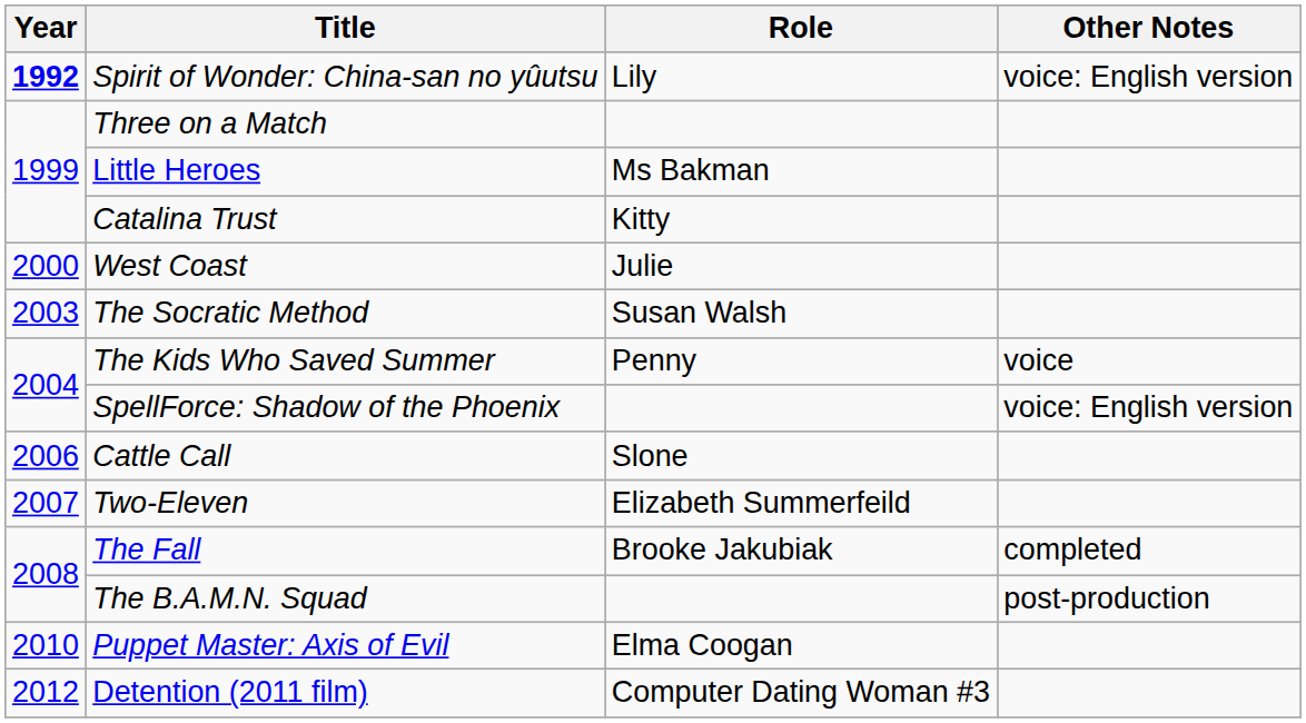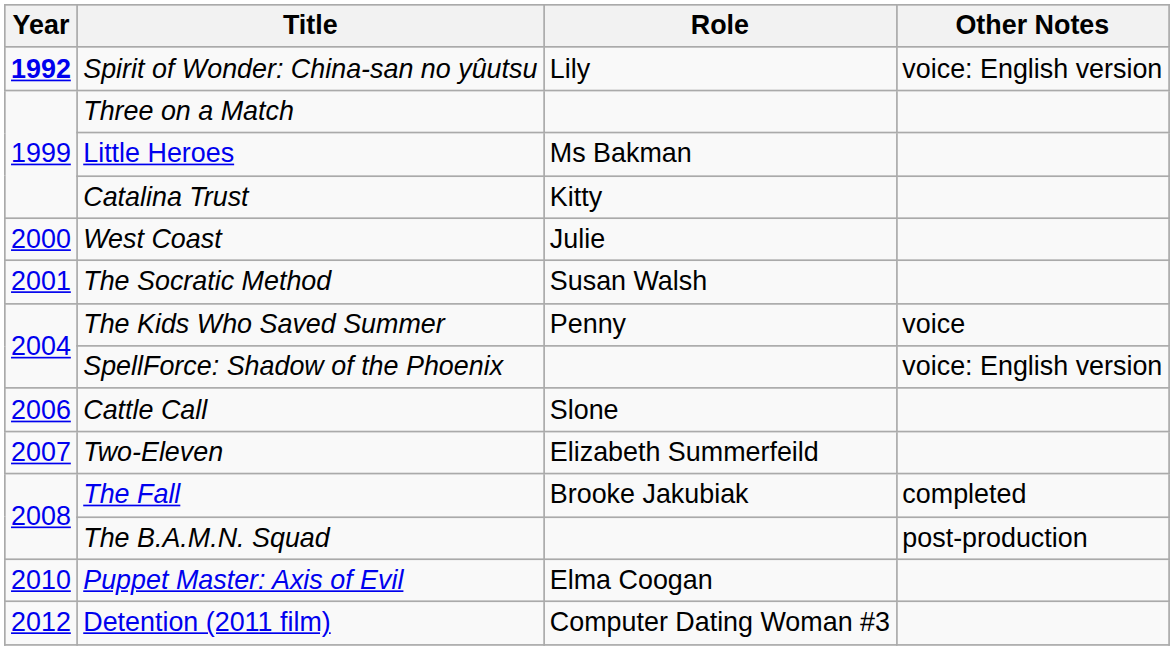The Socratic Method | Year: 2003 -> 2001
